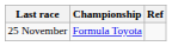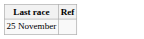- column: Championship | Formula Toyota
